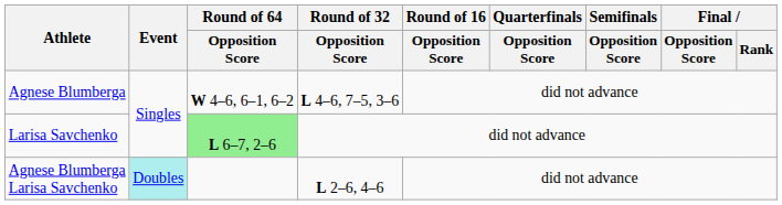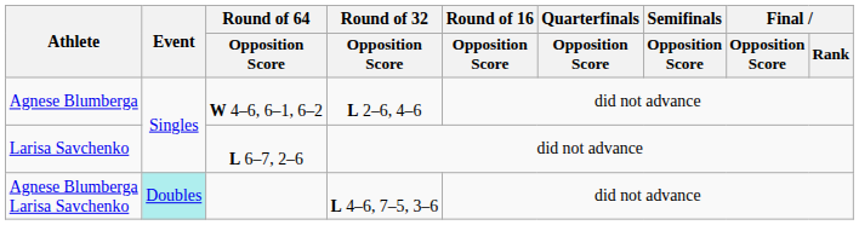Agnese Blumberga | Round of 32 / Opposition Score: L 4–6, 7–5, 3–6 -> L 2–6, 4–6
Larisa Savchenko | Round of 64 / Opposition Score: lightgreen background -> no background
Agnese Blumberga Larisa Savchenko | Round of 32 / Opposition Score: L 2–6, 4–6 -> L 4–6, 7–5, 3–6
